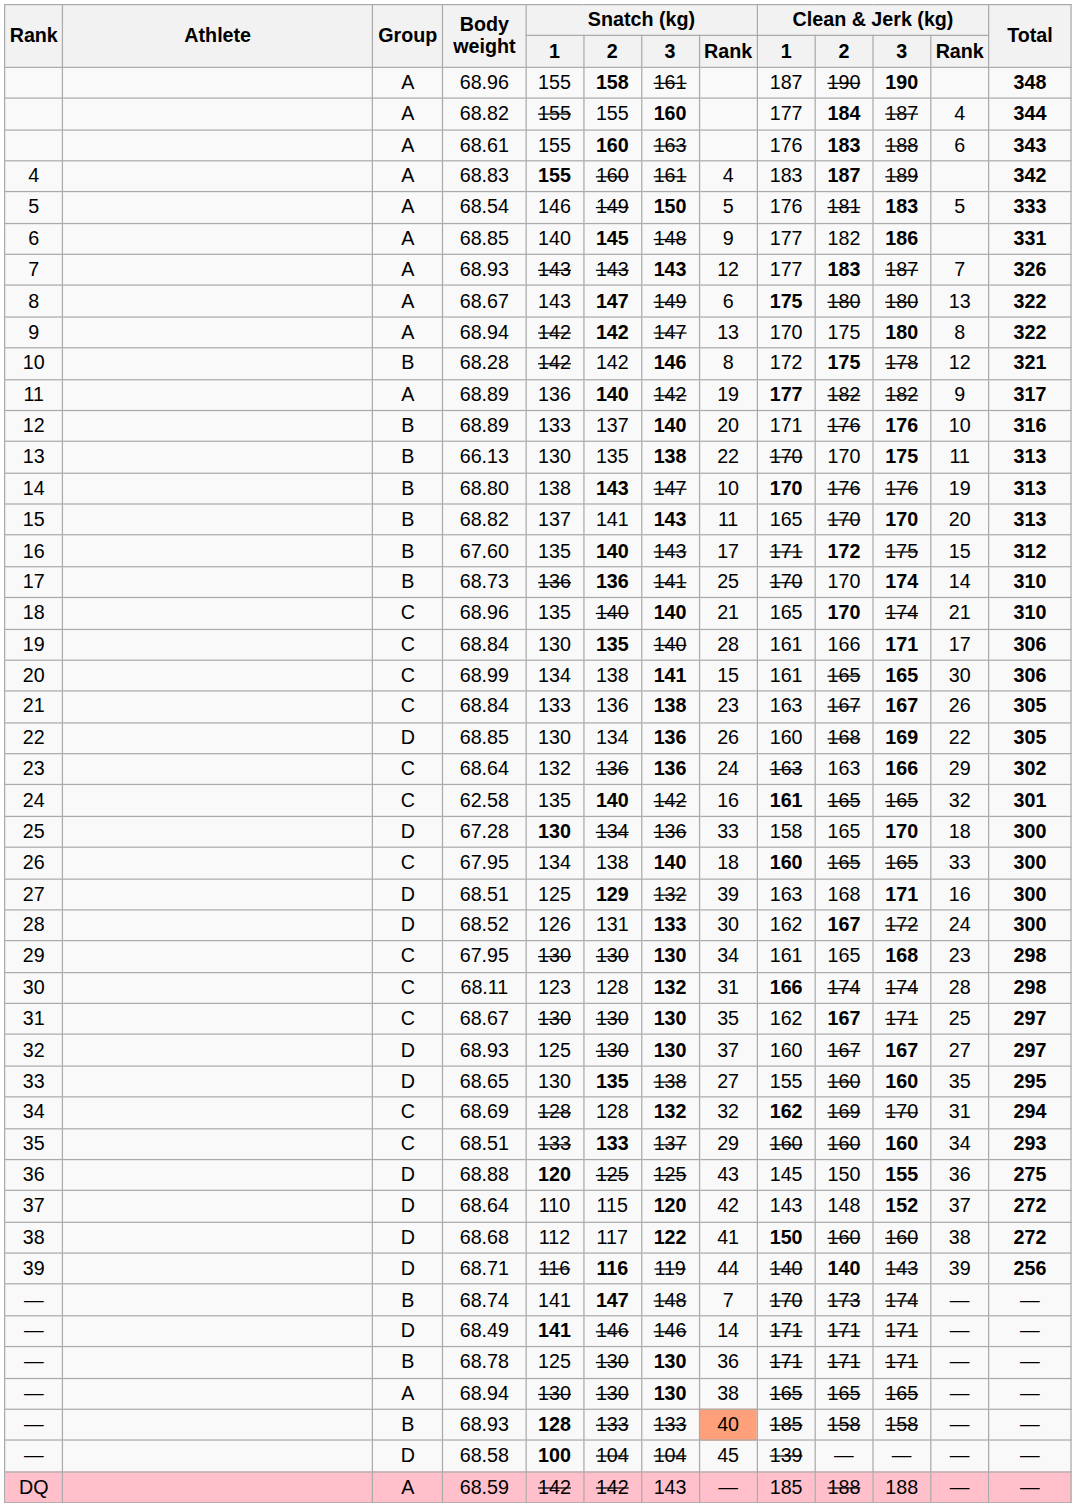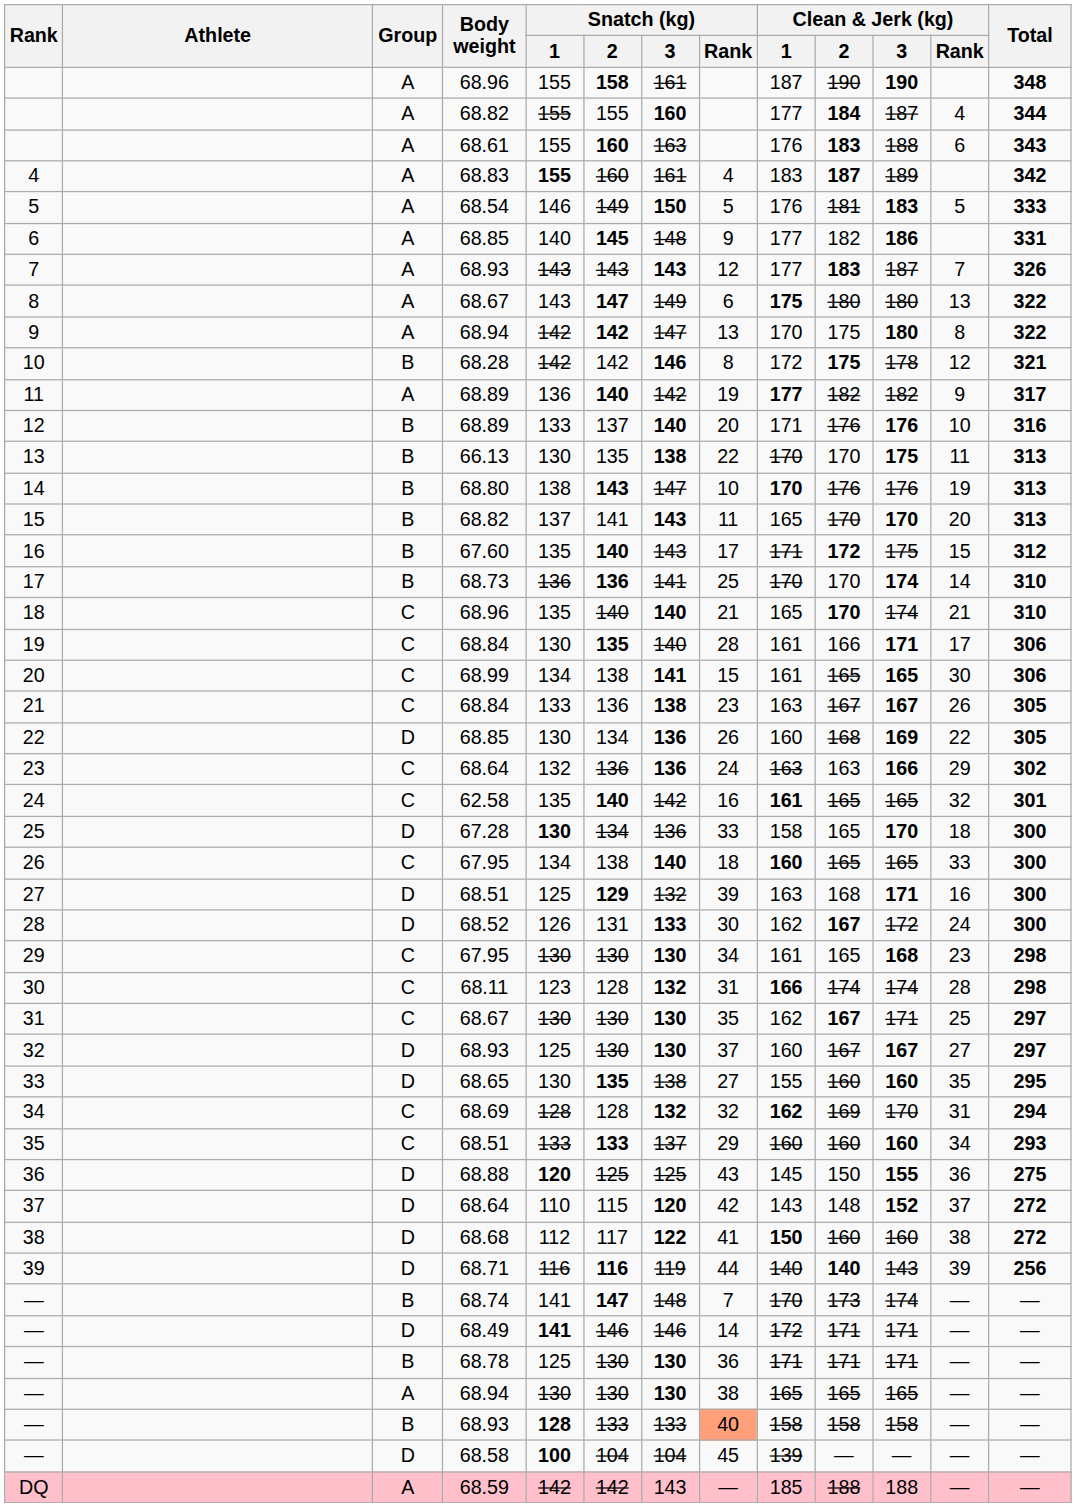— / 68.49 | Clean & Jerk (kg) / 1: 171 -> 172
— / 68.93 | Clean & Jerk (kg) / 1: 185 -> 158
